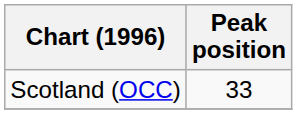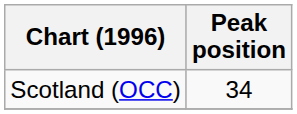Scotland (OCC) | Peak position: 33 -> 34
